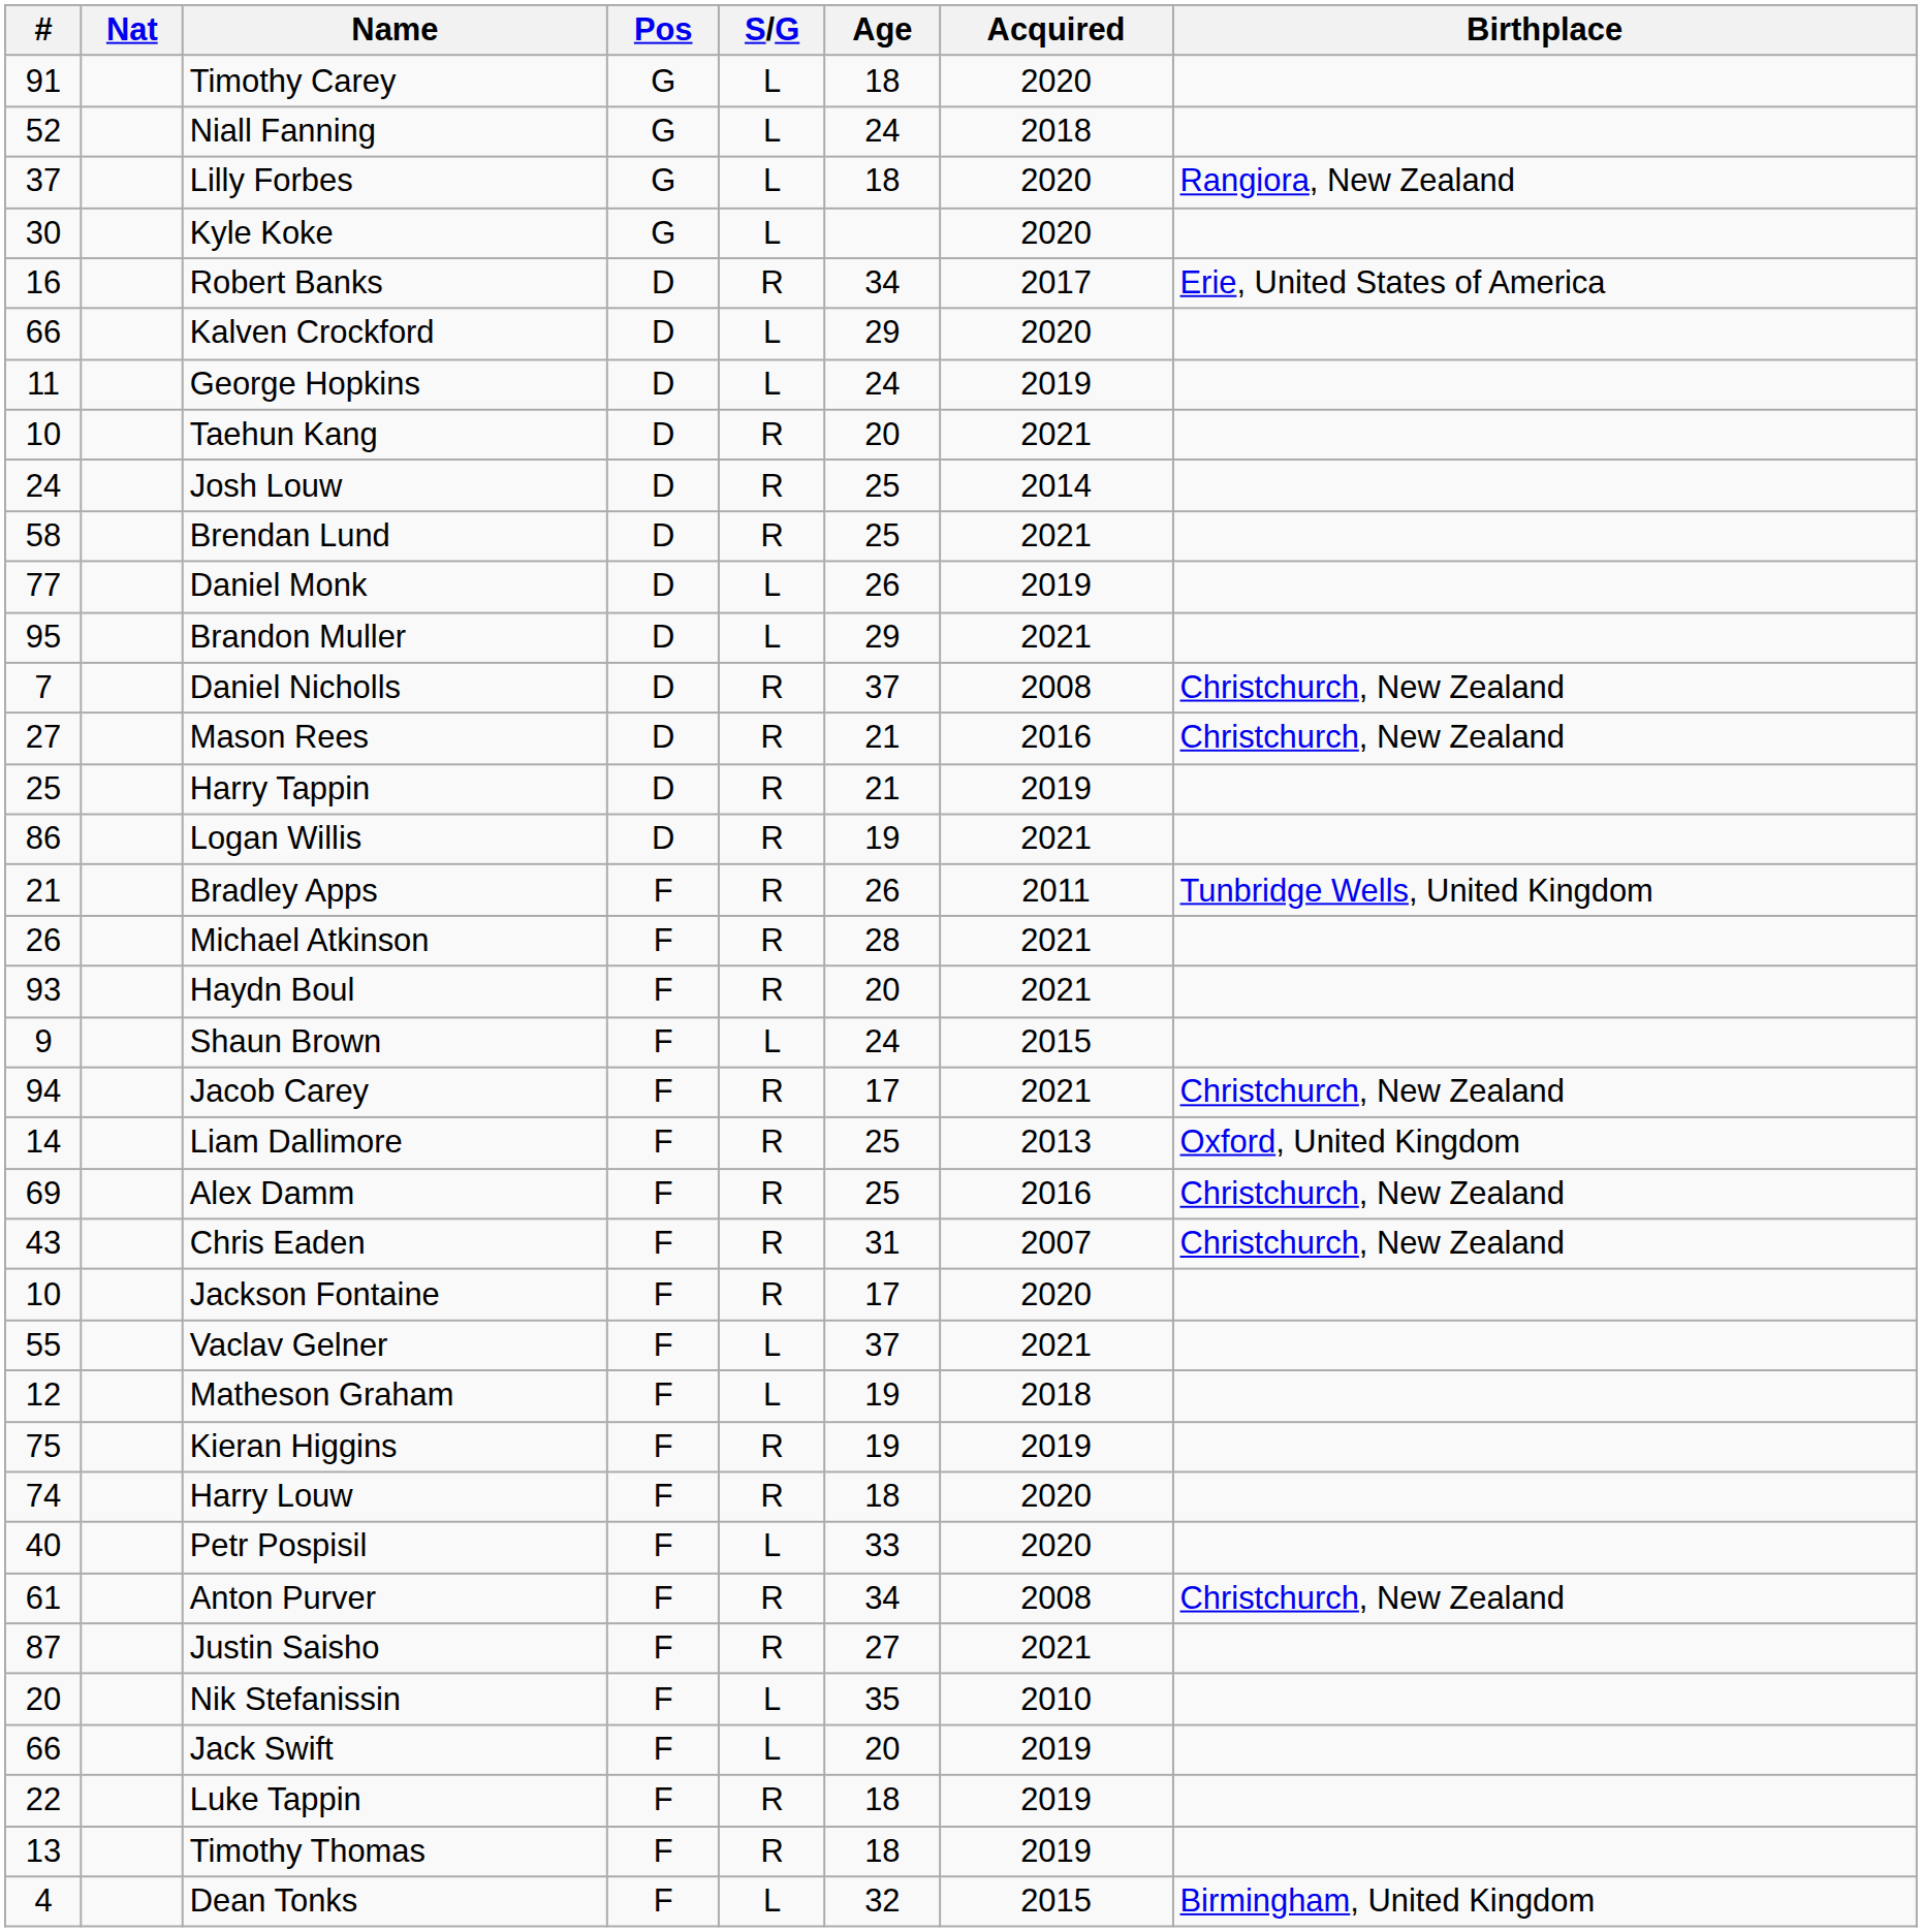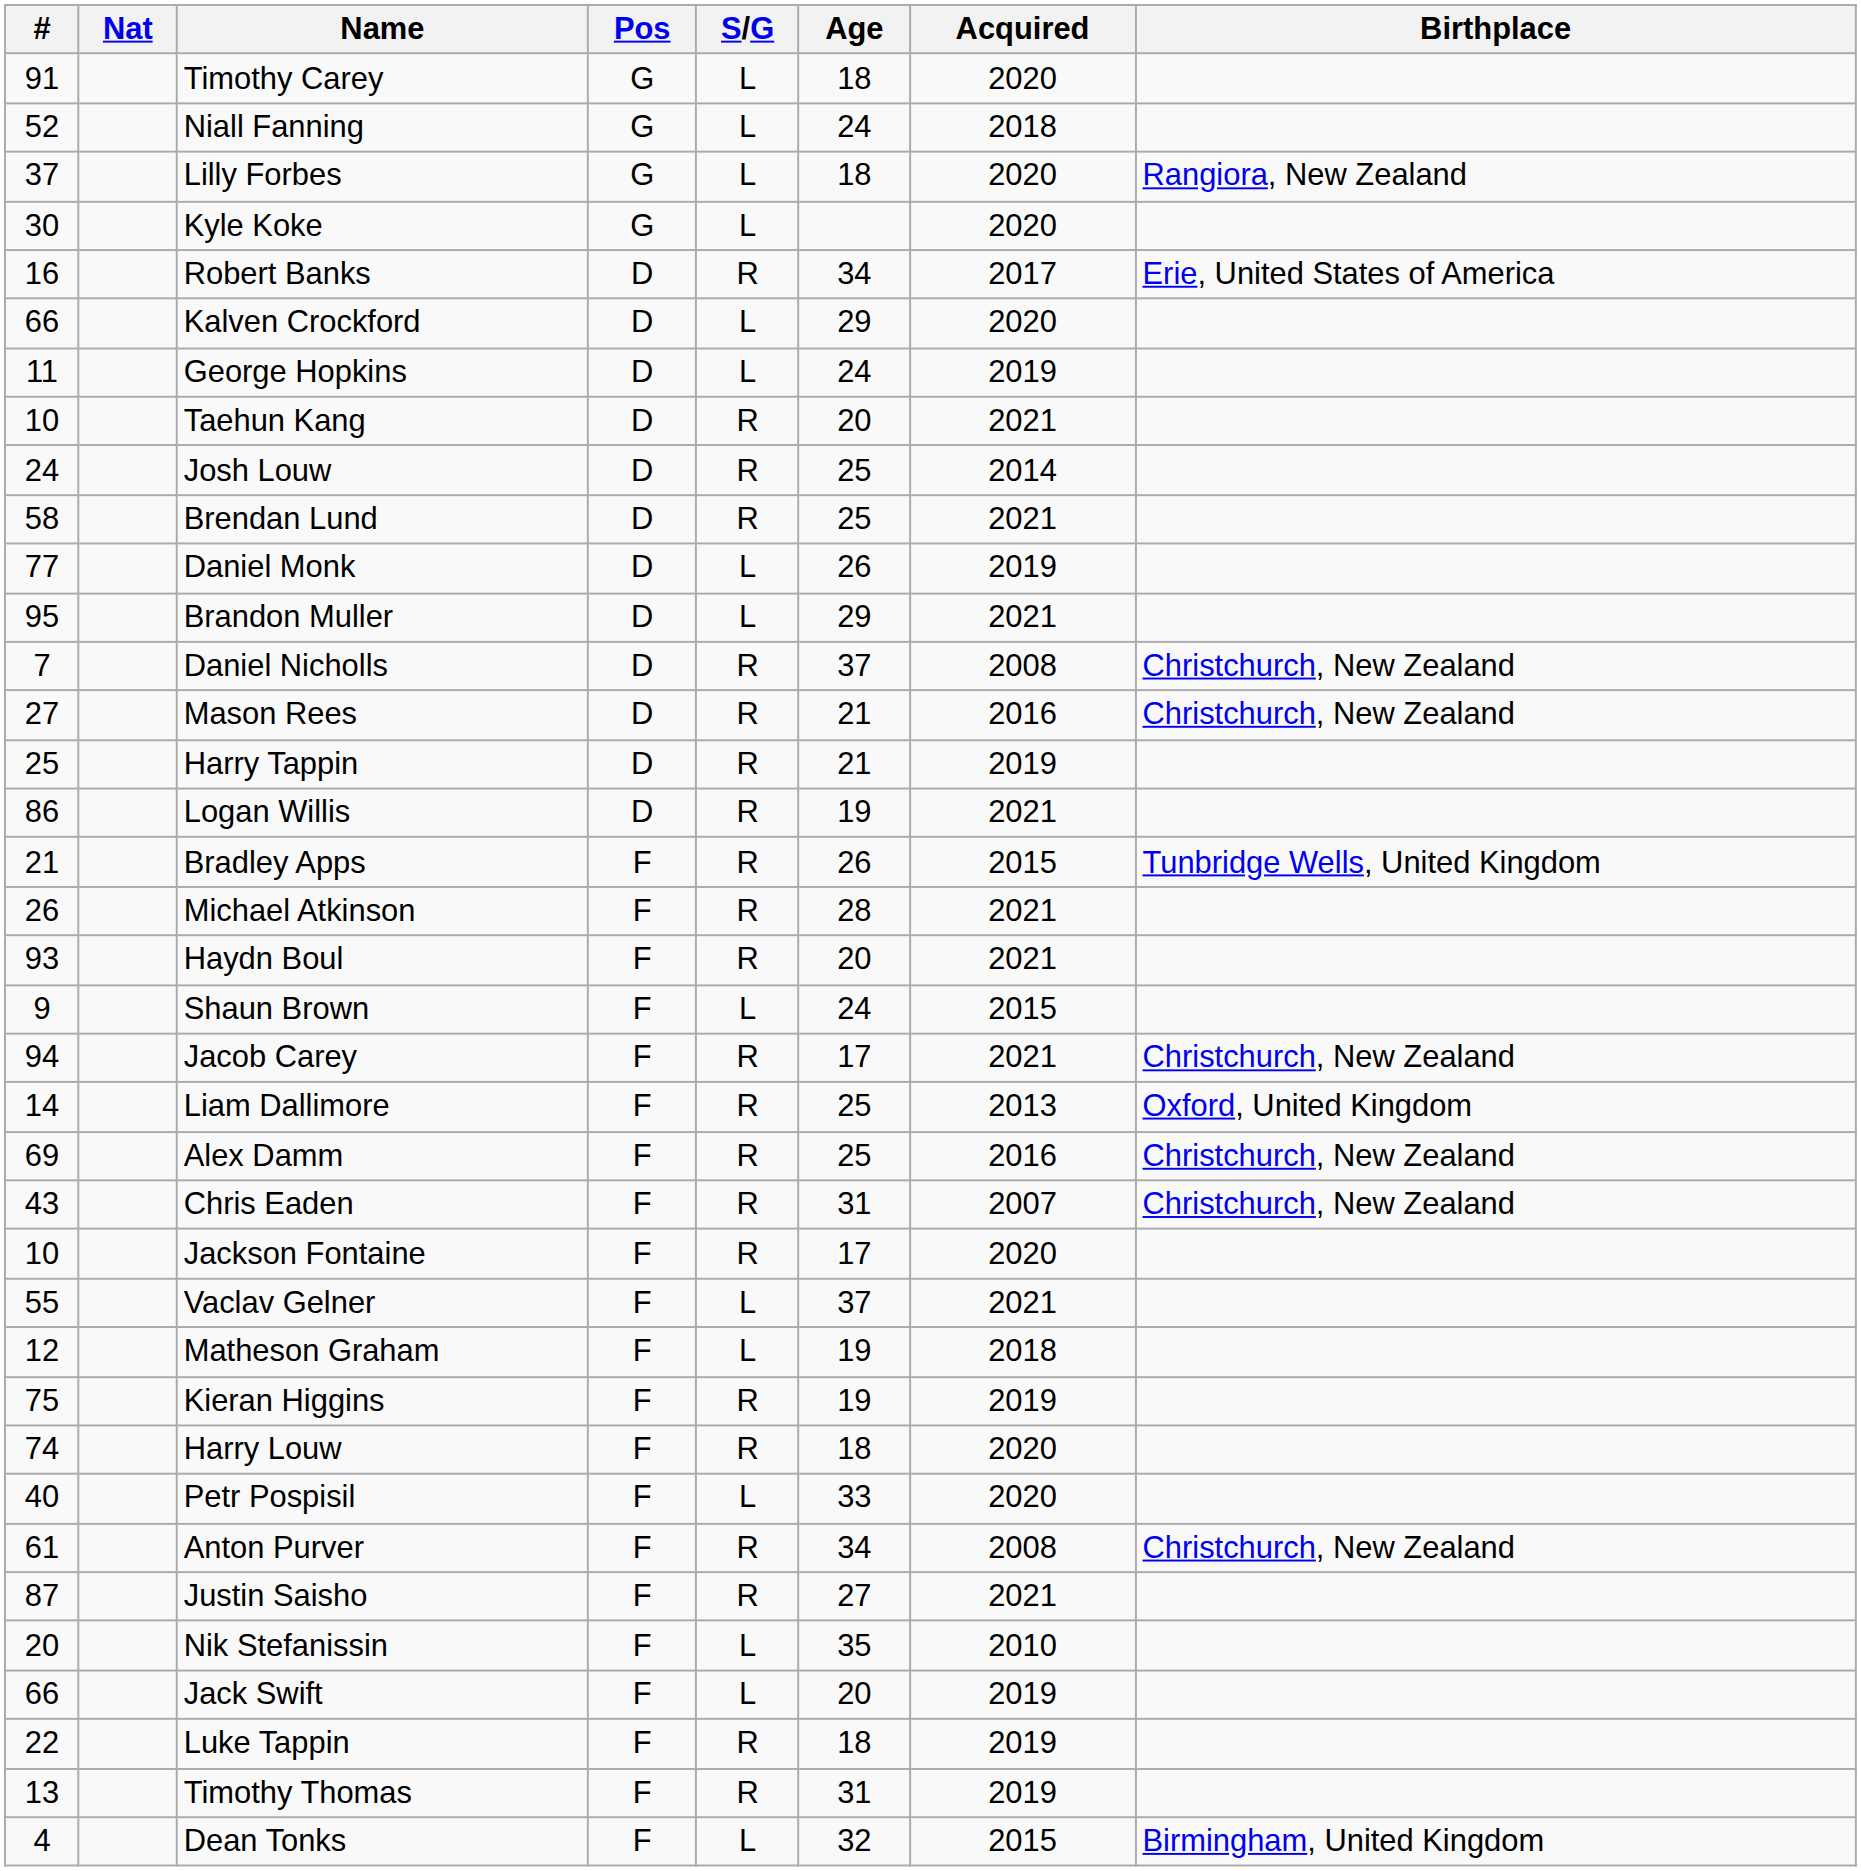Bradley Apps | Acquired: 2011 -> 2015
Timothy Thomas | Age: 18 -> 31
